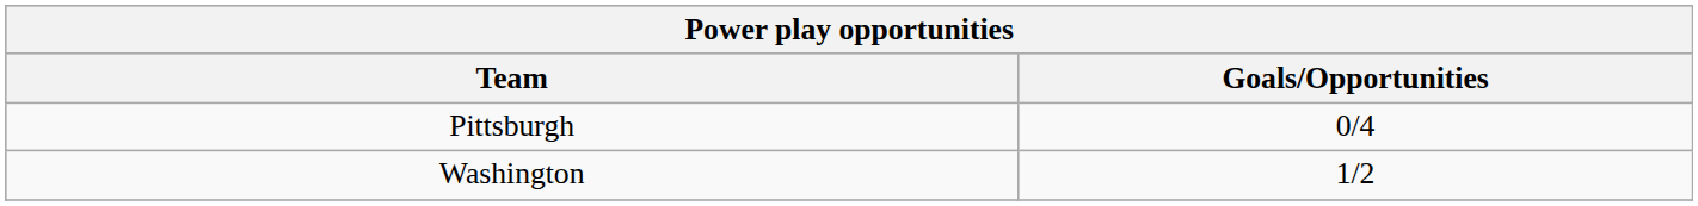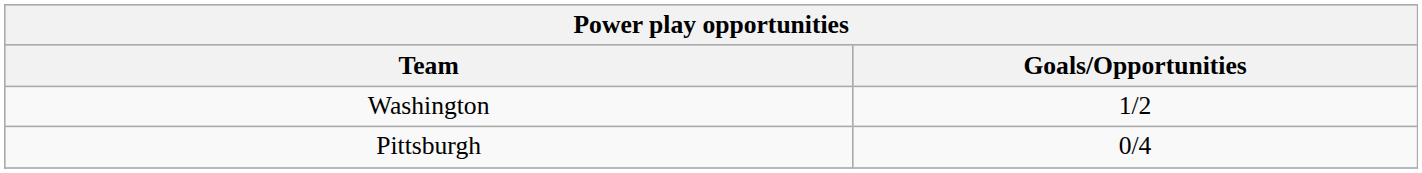rows swapped: Washington <-> Pittsburgh
